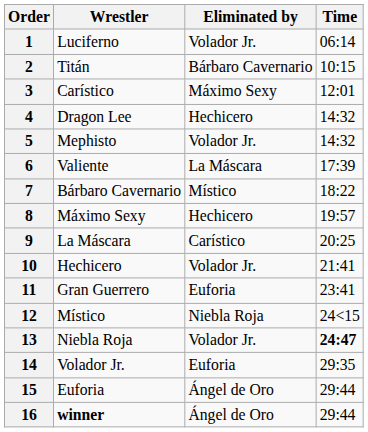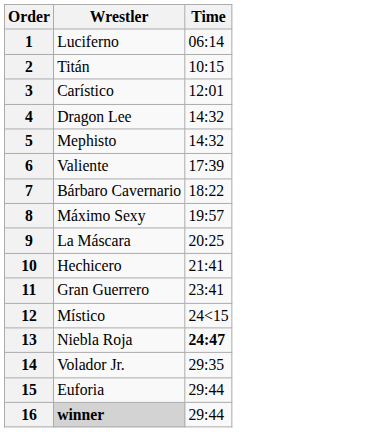- column: Eliminated by | Volador Jr. | Bárbaro Cavernario | Máximo Sexy | Hechicero | Volador Jr. | La Máscara | Místico | Hechicero | Carístico | Volador Jr. | Euforia | Niebla Roja | Volador Jr. | Euforia | Ángel de Oro | Ángel de Oro
16 | Wrestler: no background -> lightgrey background
